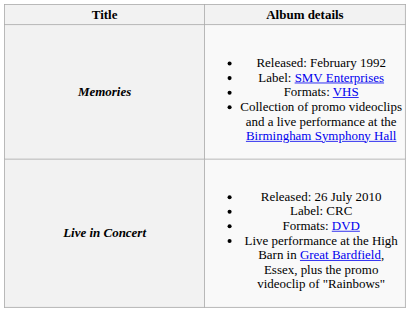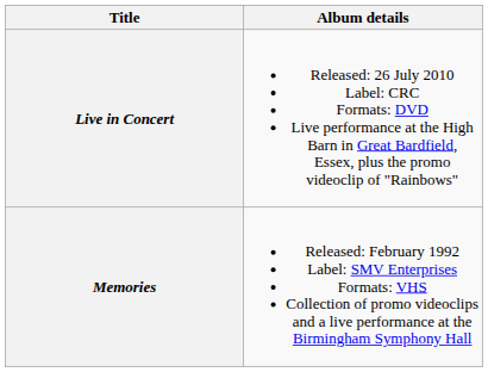rows swapped: Memories <-> Live in Concert
